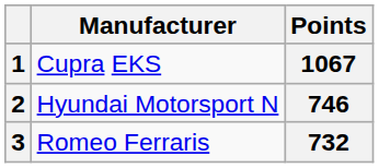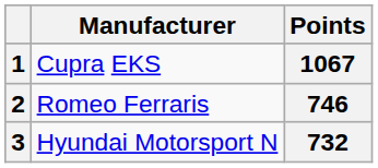2 | Manufacturer: Hyundai Motorsport N -> Romeo Ferraris
3 | Manufacturer: Romeo Ferraris -> Hyundai Motorsport N
